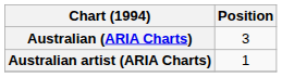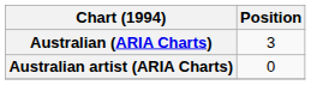Australian artist (ARIA Charts) | Position: 1 -> 0
